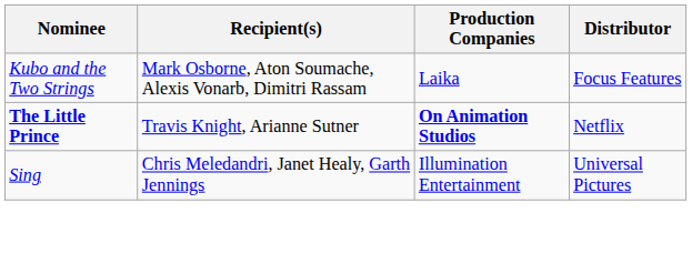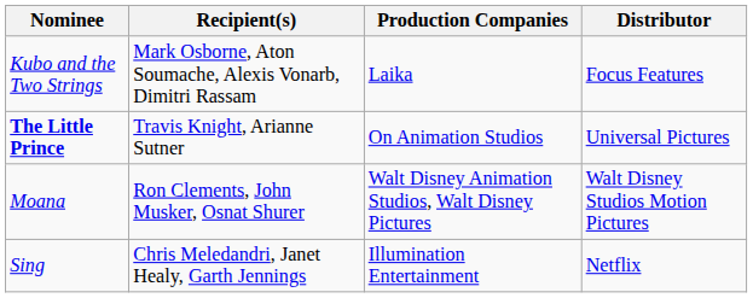The Little Prince | Production Companies: bold -> normal
The Little Prince | Distributor: Netflix -> Universal Pictures
+ row: Moana | Ron Clements, John Musker, Osnat Shurer | Walt Disney Animation Studios, Walt Disney Pictures | Walt Disney Studios Motion Pictures
Sing | Distributor: Universal Pictures -> Netflix
